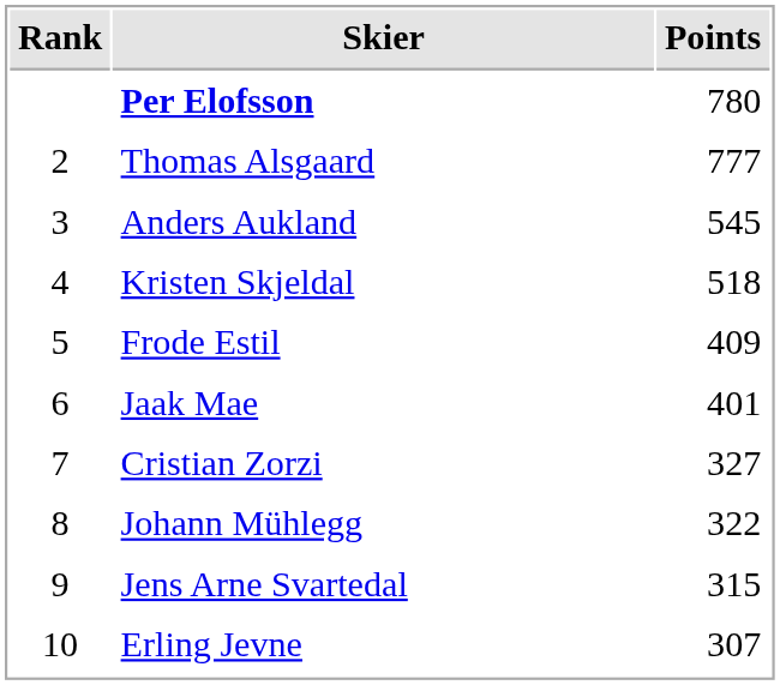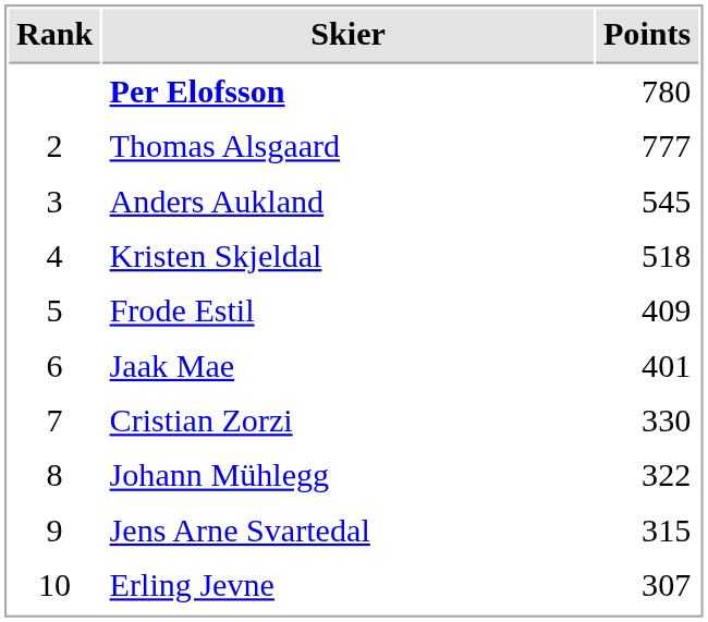Cristian Zorzi | Points: 327 -> 330
